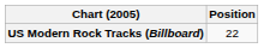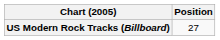US Modern Rock Tracks (Billboard) | Position: 22 -> 27
